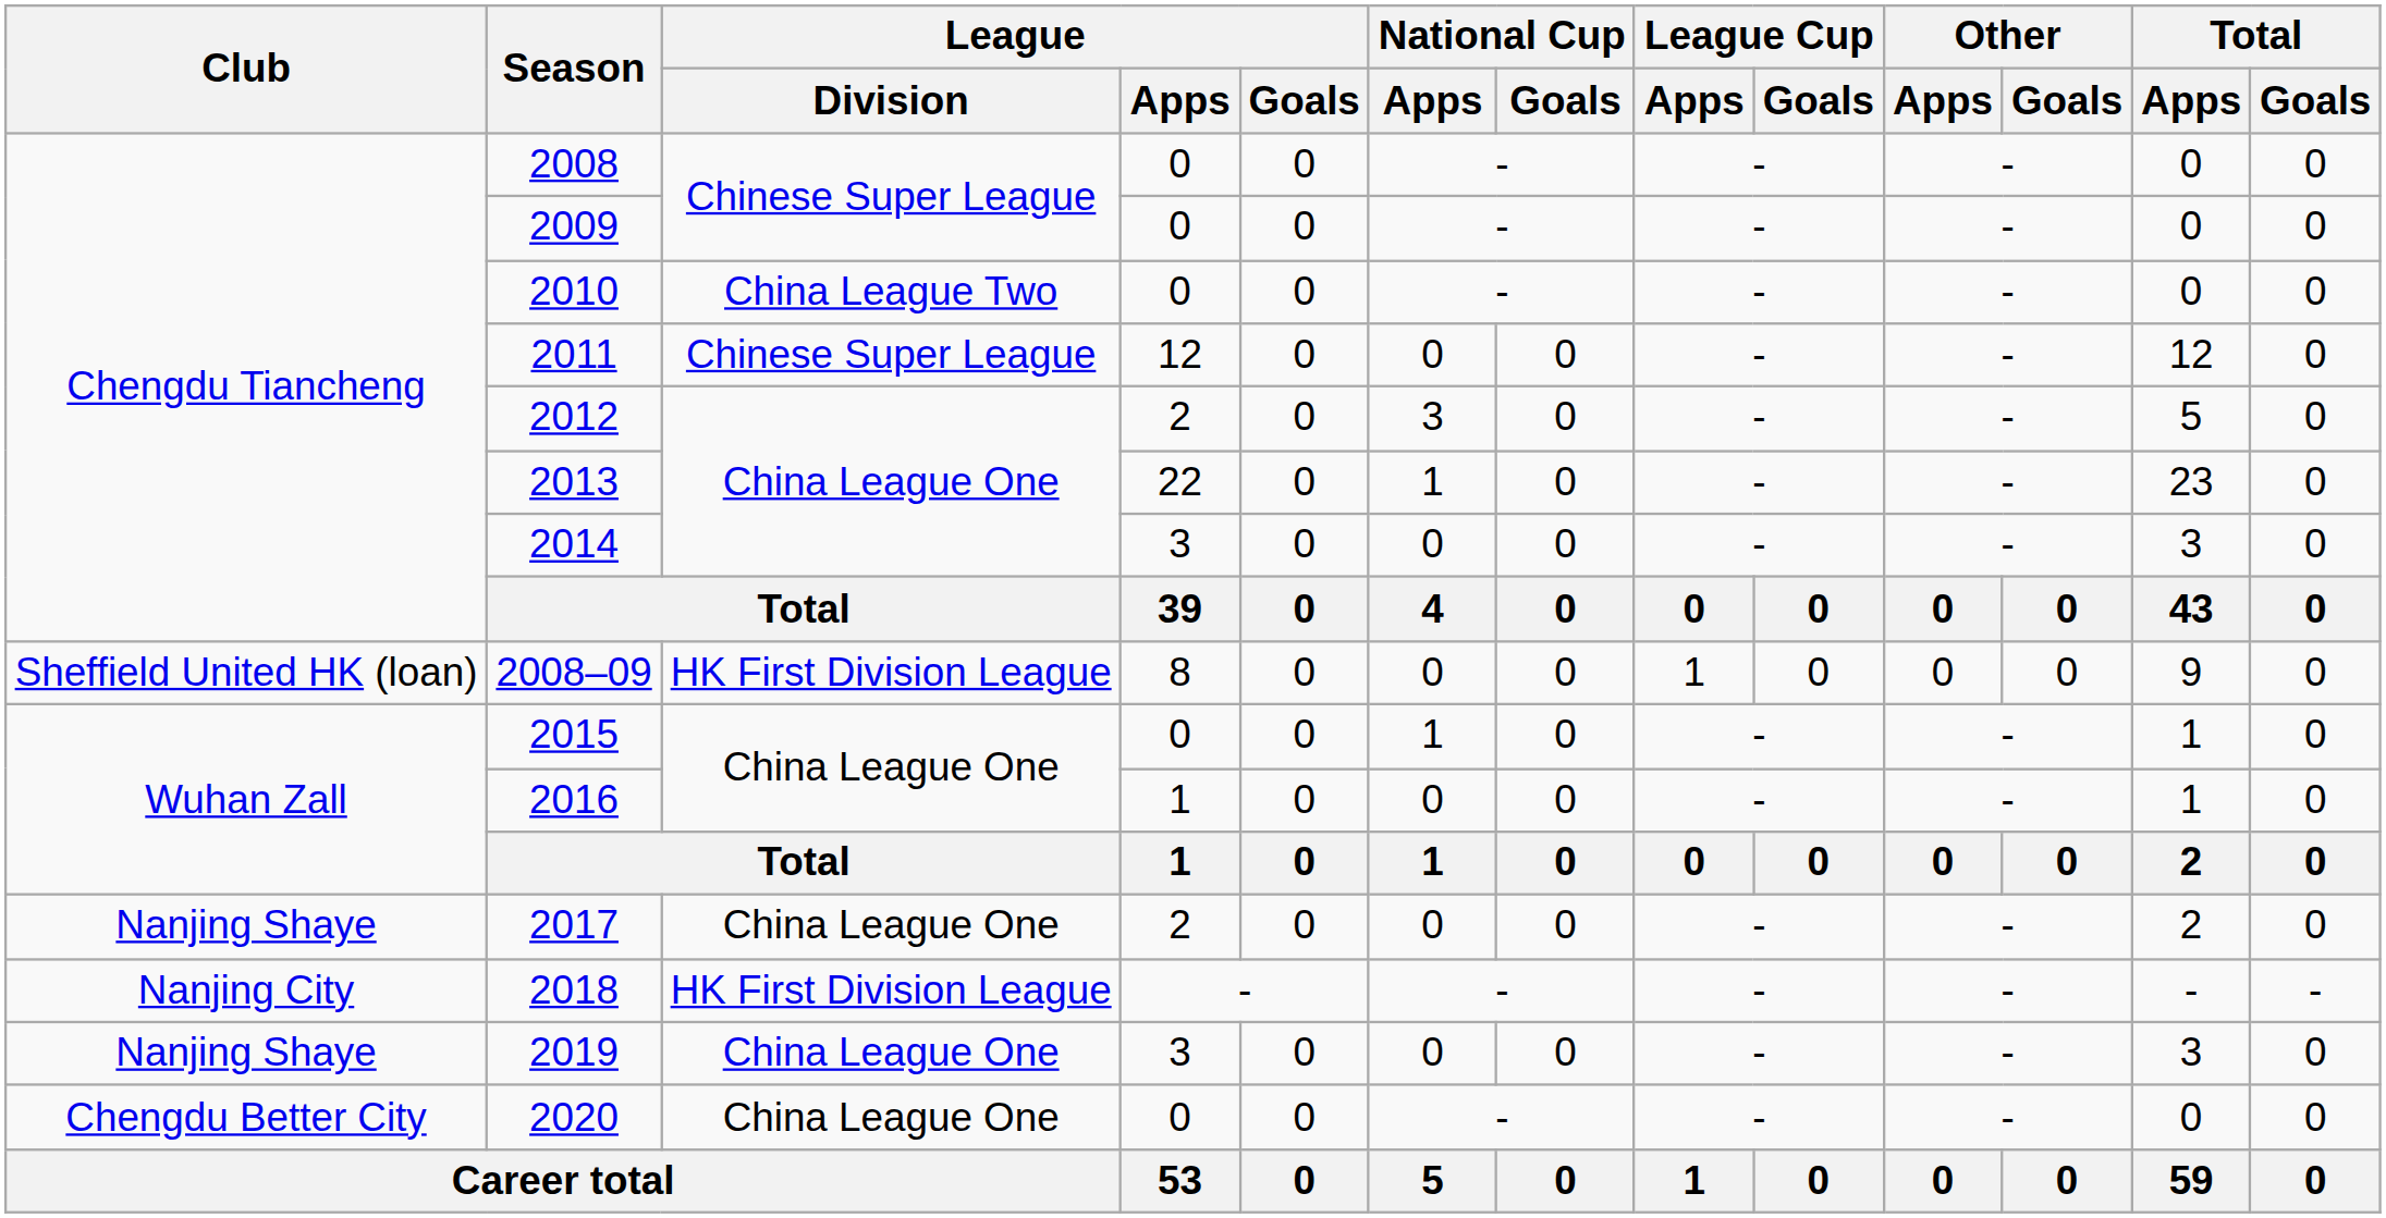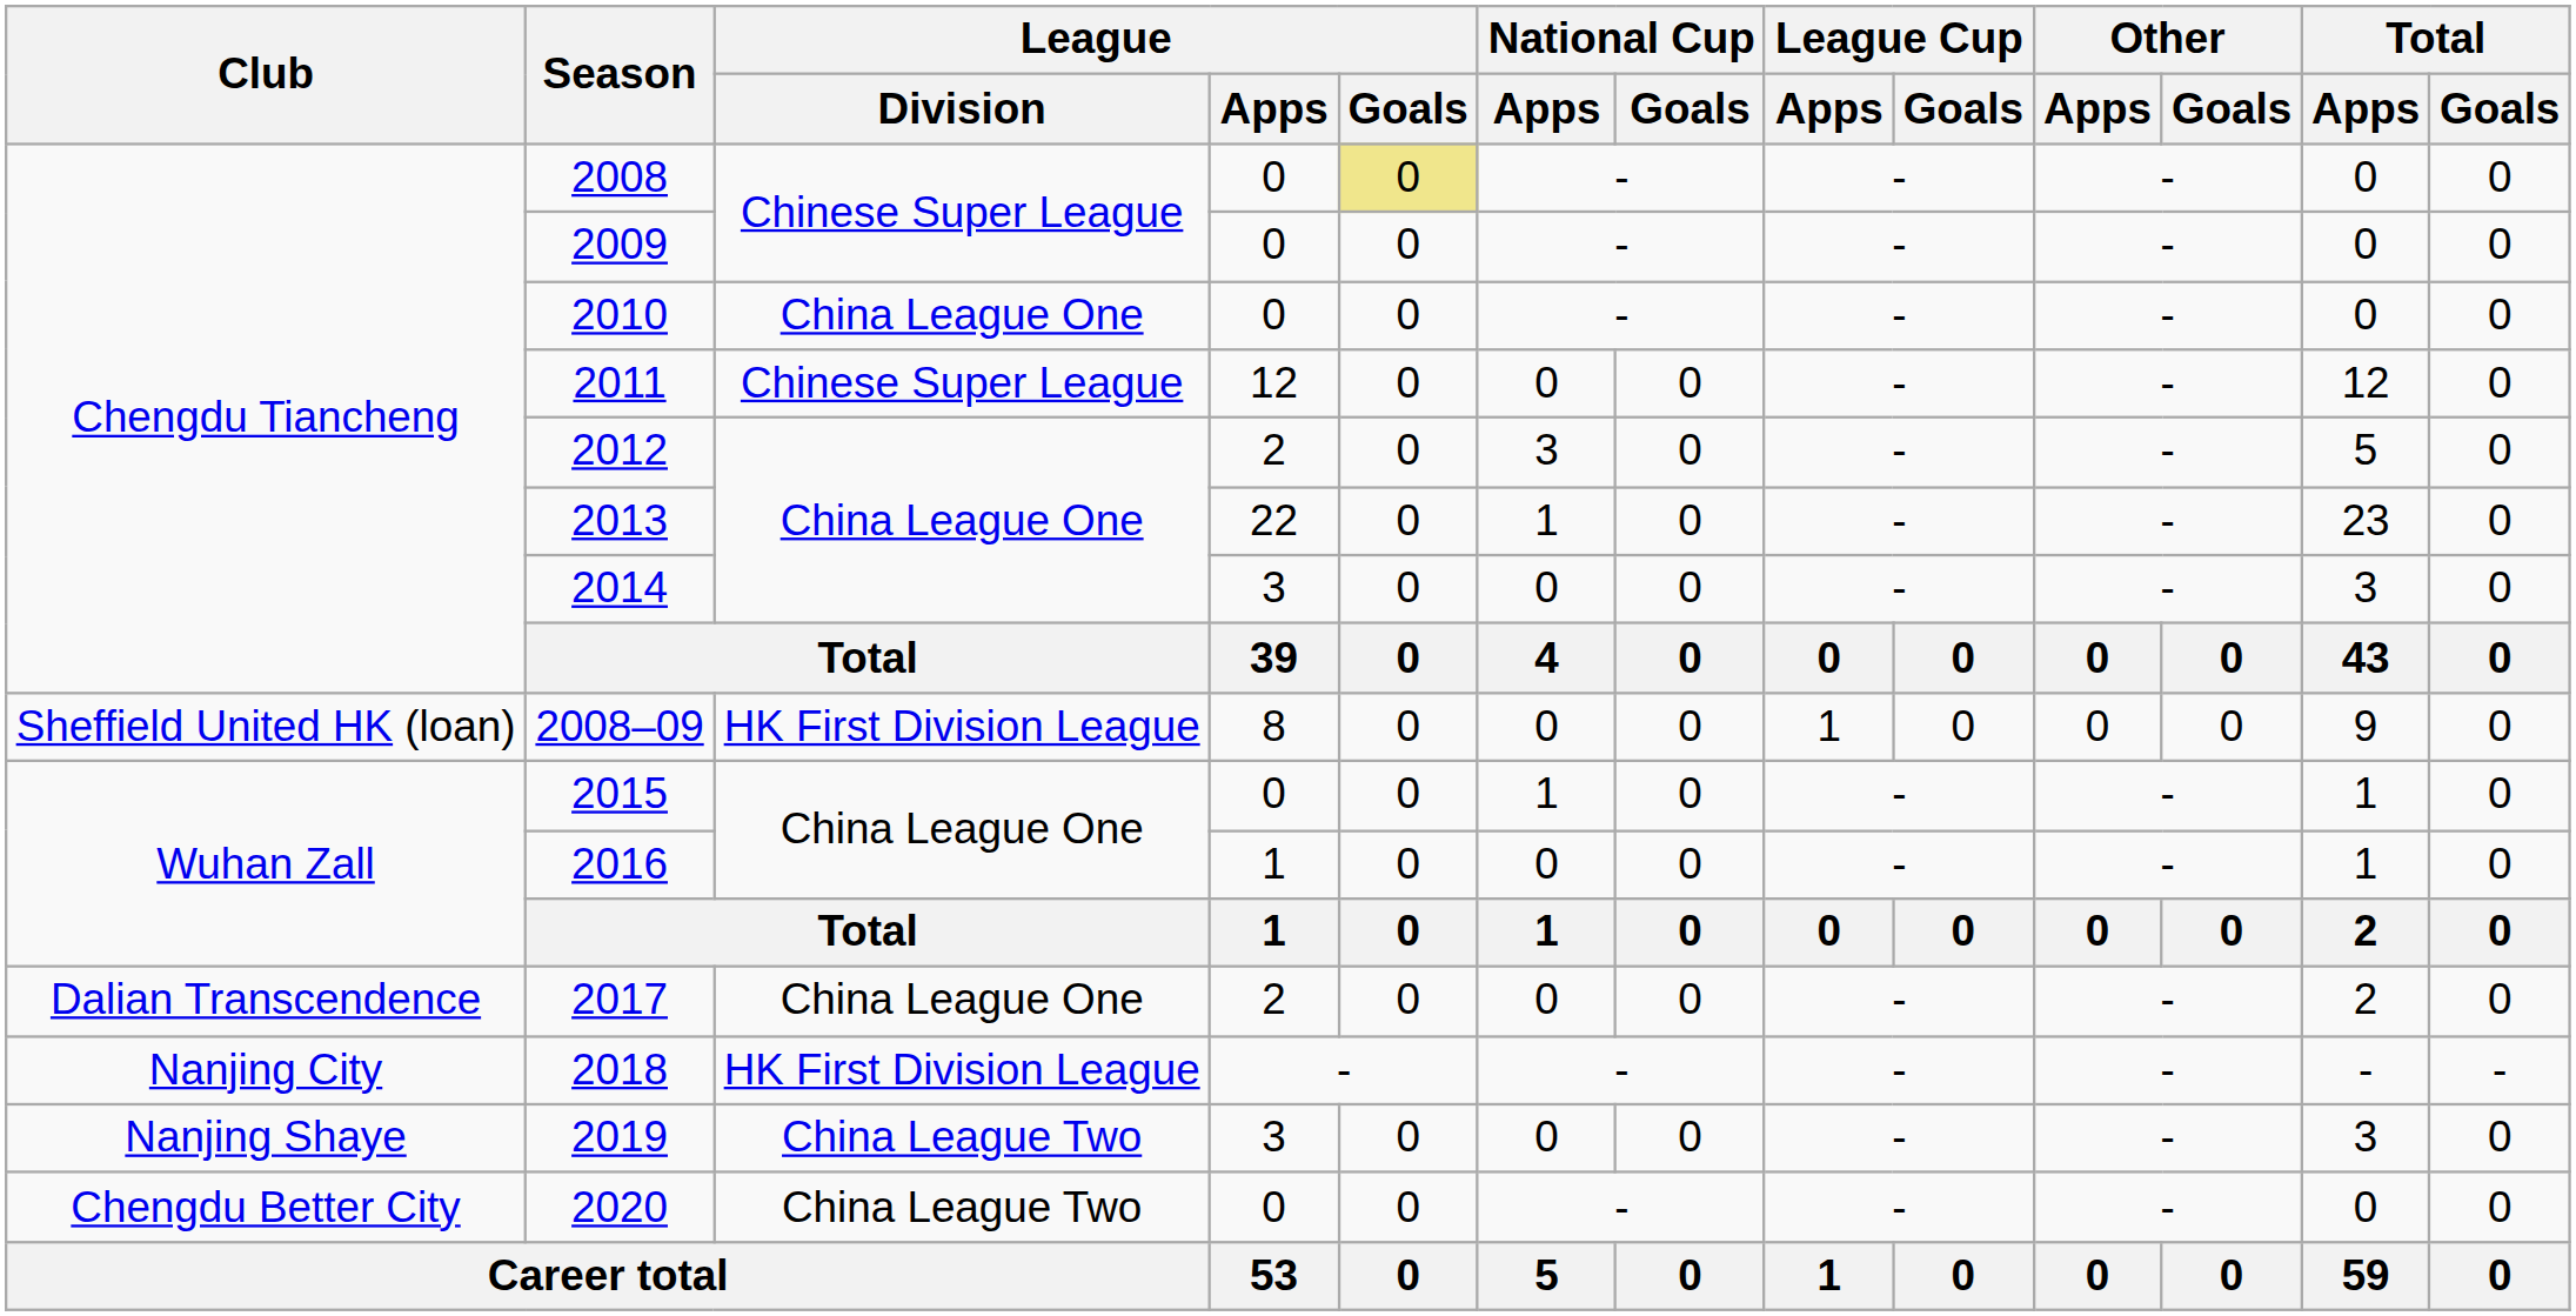2008 | League / Goals: no background -> khaki background
2010 | League / Division: China League Two -> China League One
2017 | Club: Nanjing Shaye -> Dalian Transcendence
2019 | League / Division: China League One -> China League Two
2020 | League / Division: China League One -> China League Two
